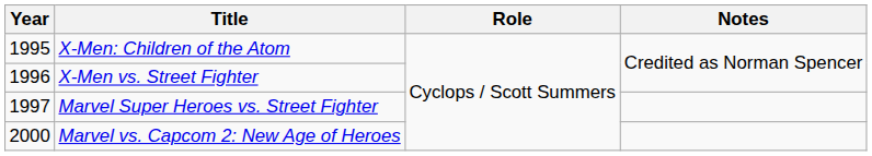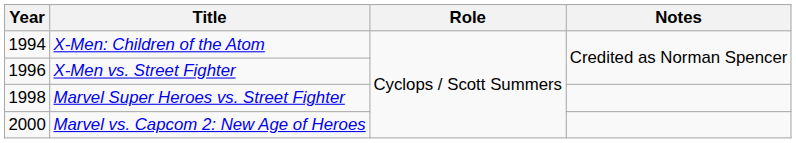X-Men: Children of the Atom | Year: 1995 -> 1994
Marvel Super Heroes vs. Street Fighter | Year: 1997 -> 1998
